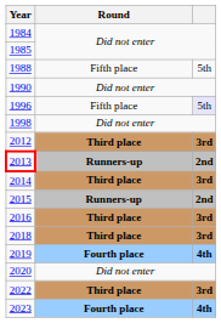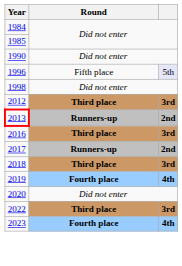- row: 1988 | Fifth place | 5th
- row: 2014 | Third place | 3rd
- row: 2015 | Runners-up | 2nd
+ row: 2017 | Runners-up | 2nd
